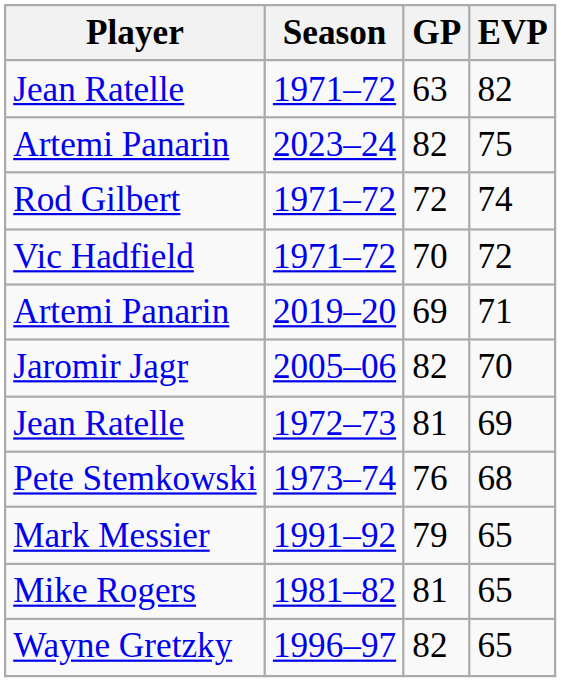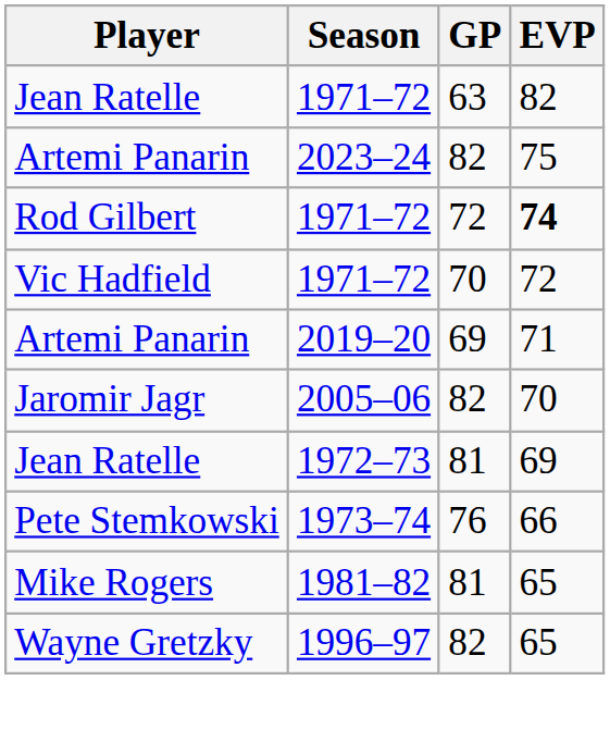Rod Gilbert | EVP: normal -> bold
Pete Stemkowski | EVP: 68 -> 66
- row: Mark Messier | 1991–92 | 79 | 65
